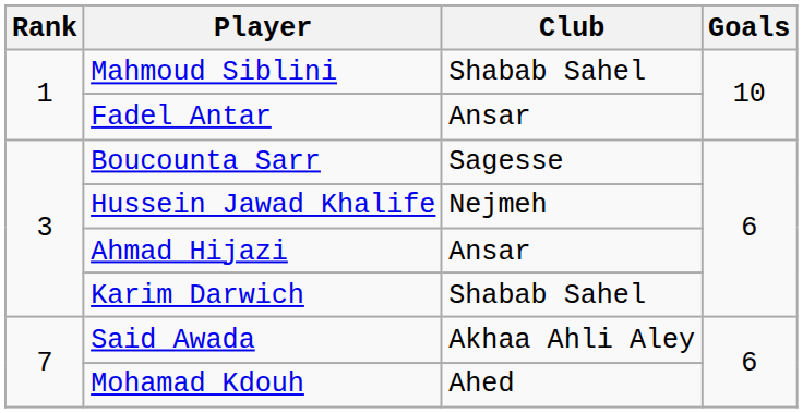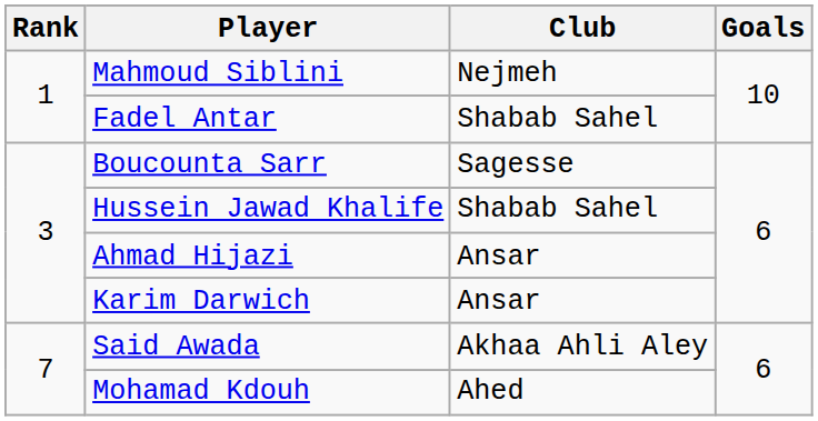Mahmoud Siblini | Club: Shabab Sahel -> Nejmeh
Fadel Antar | Club: Ansar -> Shabab Sahel
Hussein Jawad Khalife | Club: Nejmeh -> Shabab Sahel
Karim Darwich | Club: Shabab Sahel -> Ansar
